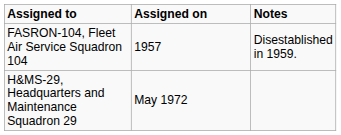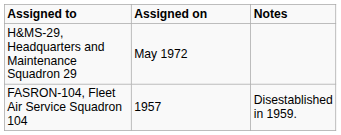rows swapped: FASRON-104, Fleet Air Service Squadron 104 <-> H&MS-29, Headquarters and Maintenance Squadron 29
